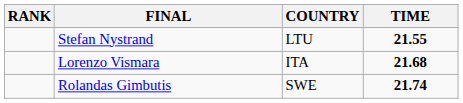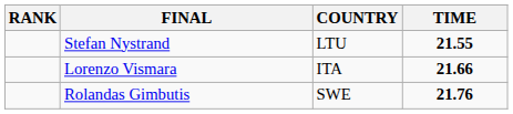Lorenzo Vismara | TIME: 21.68 -> 21.66
Rolandas Gimbutis | TIME: 21.74 -> 21.76
